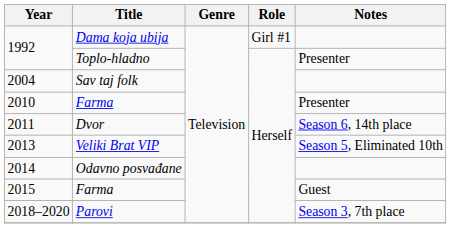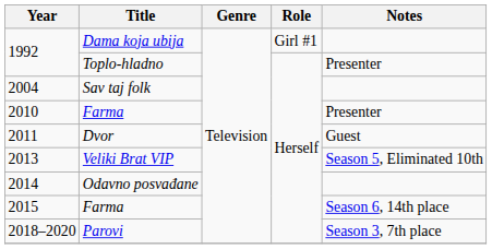2011 | Notes: Season 6, 14th place -> Guest
2015 | Notes: Guest -> Season 6, 14th place
